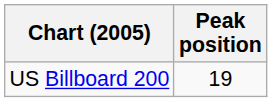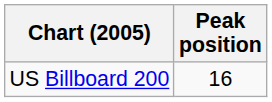US Billboard 200 | Peak position: 19 -> 16
